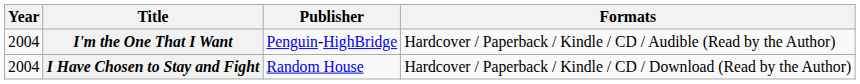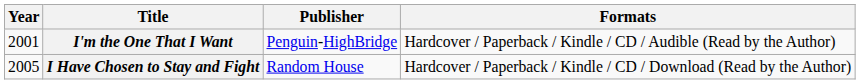I'm the One That I Want | Year: 2004 -> 2001
I Have Chosen to Stay and Fight | Year: 2004 -> 2005
